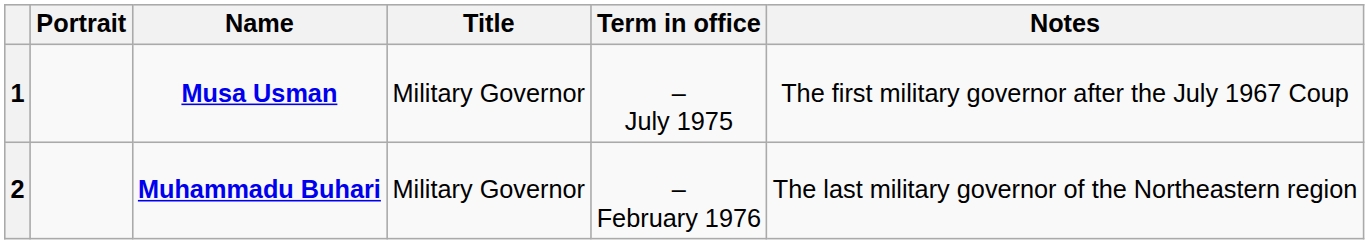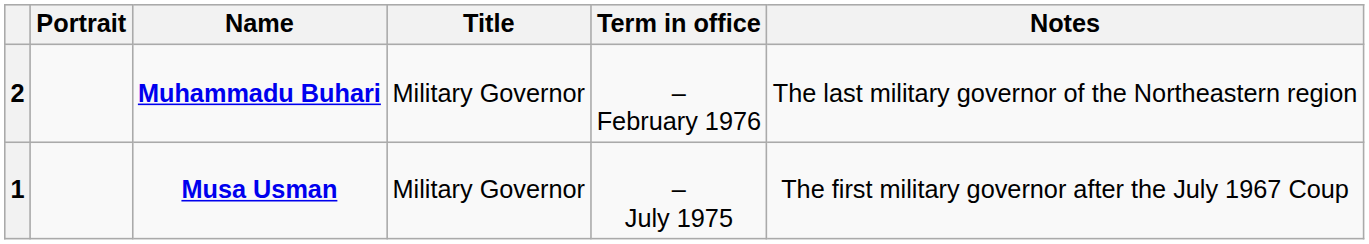rows swapped: 1 <-> 2
